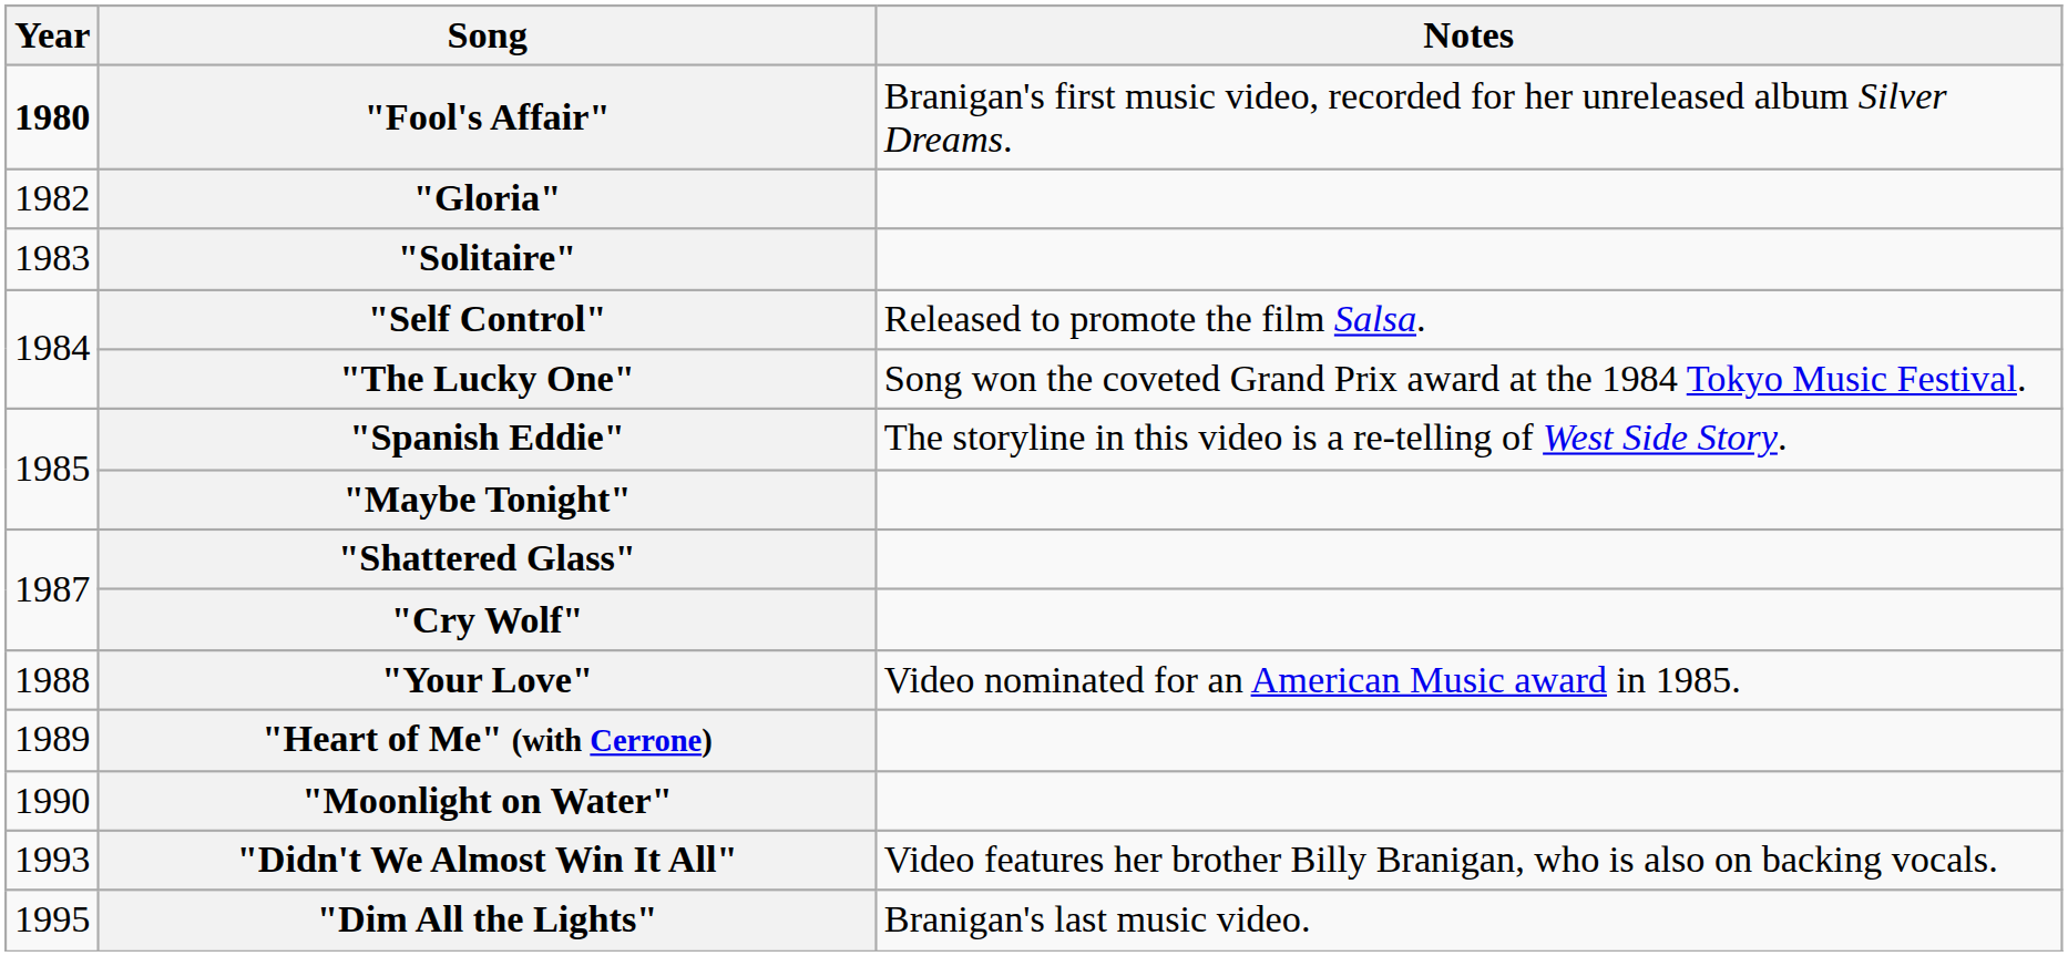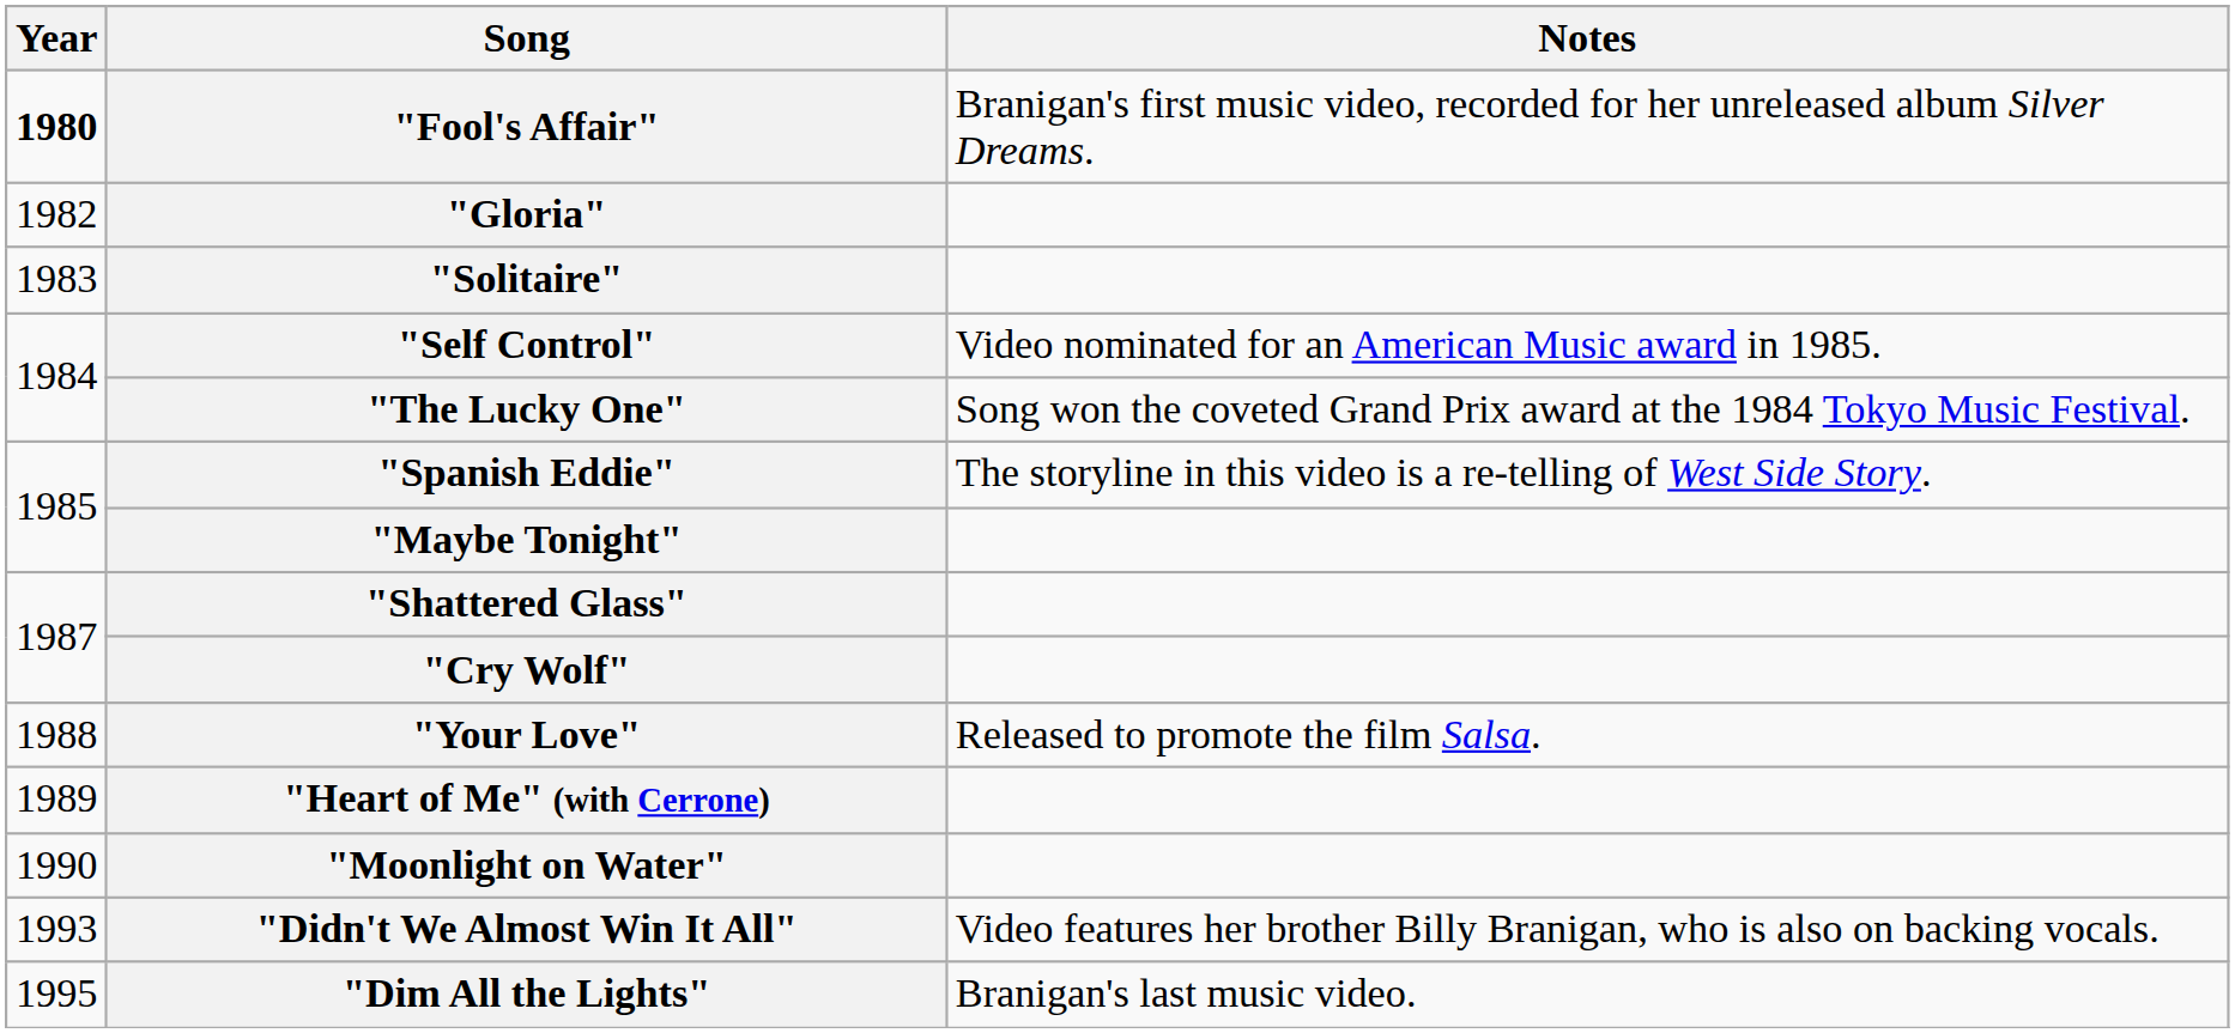"Self Control" | Notes: Released to promote the film Salsa. -> Video nominated for an American Music award in 1985.
"Your Love" | Notes: Video nominated for an American Music award in 1985. -> Released to promote the film Salsa.
